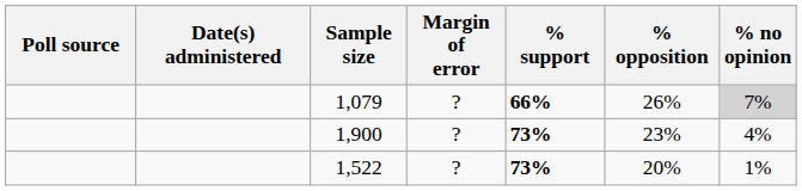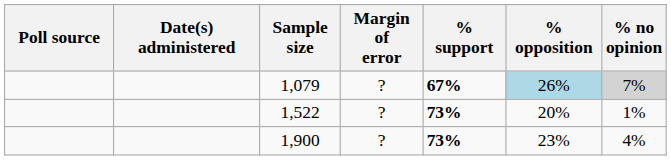1,079 | % support: 66% -> 67%
1,079 | % opposition: no background -> lightblue background
rows swapped: 1,522 <-> 1,900
